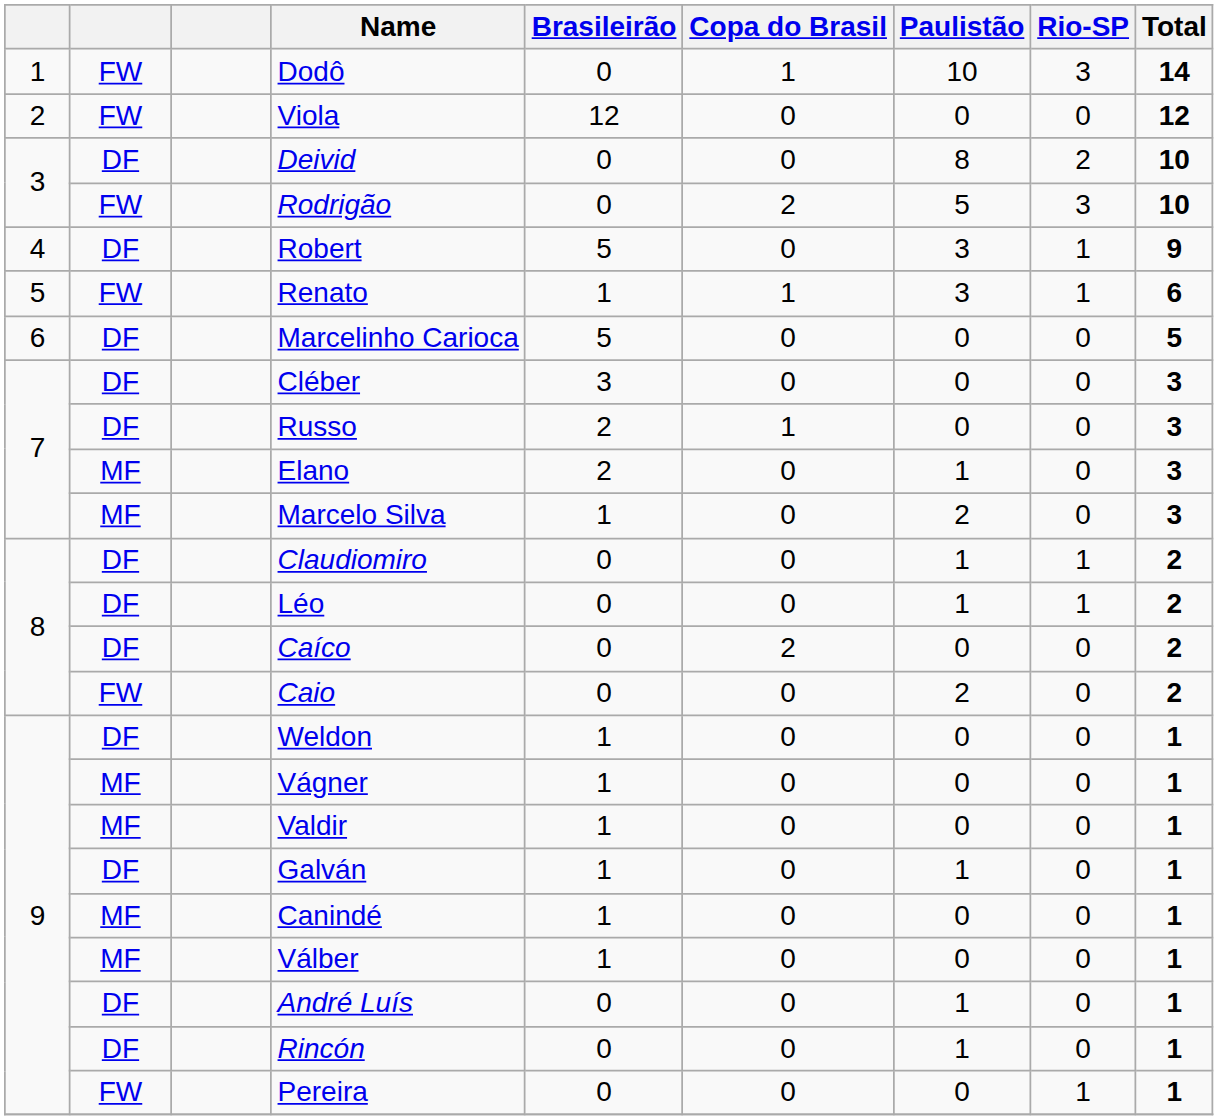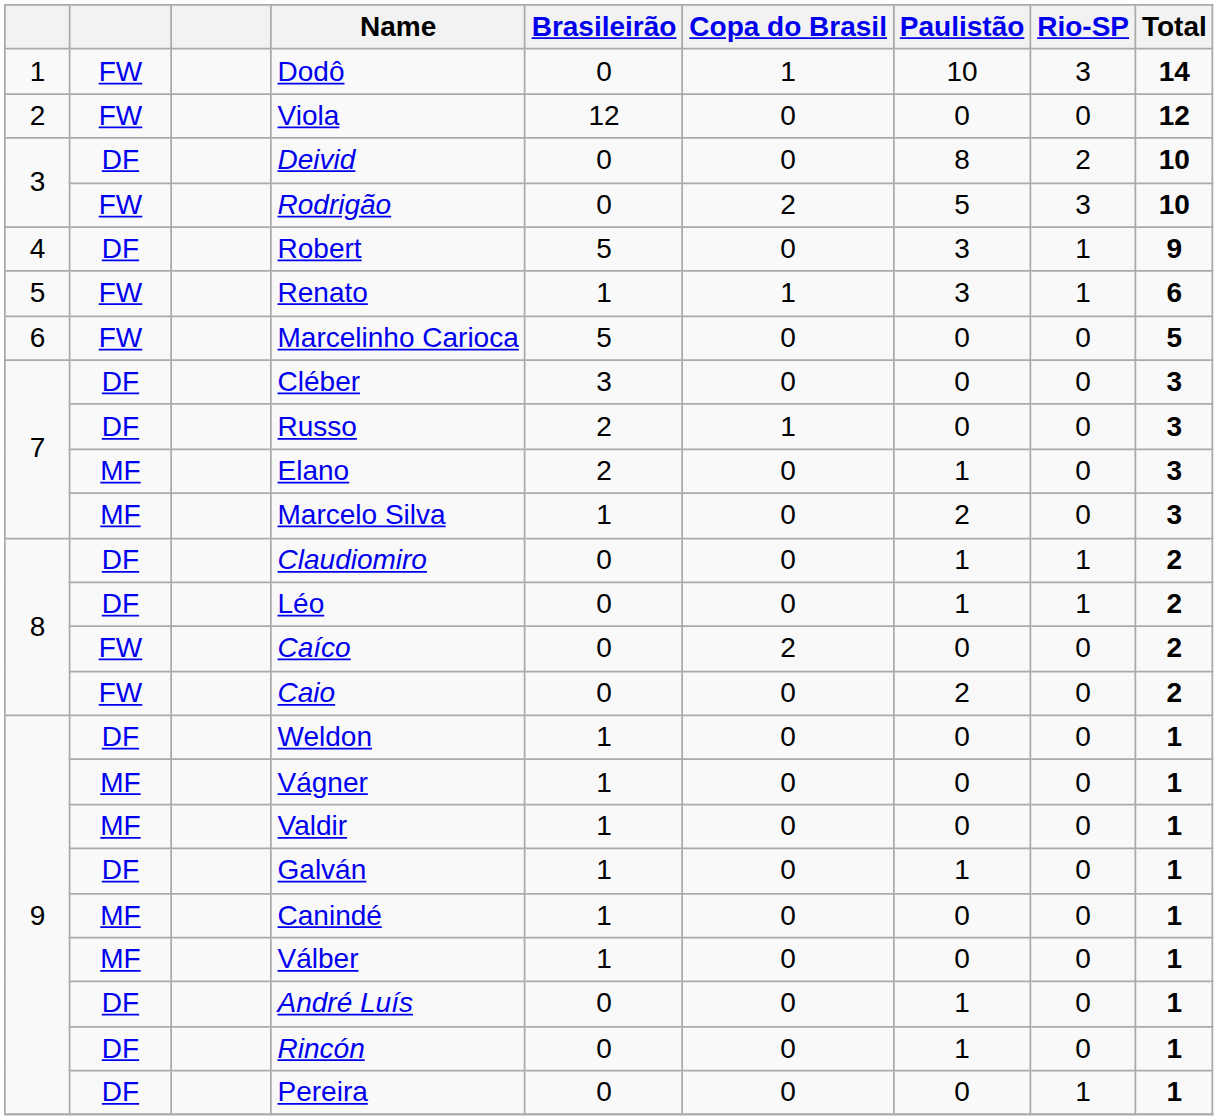Marcelinho Carioca | column 2: DF -> FW
Caíco | column 2: DF -> FW
Pereira | column 2: FW -> DF
